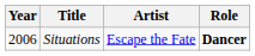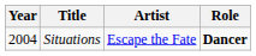Situations | Year: 2006 -> 2004
